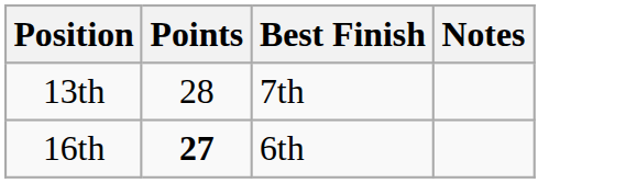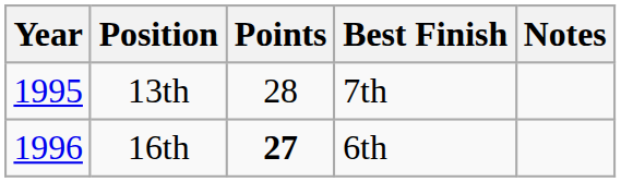+ column: Year | 1995 | 1996
